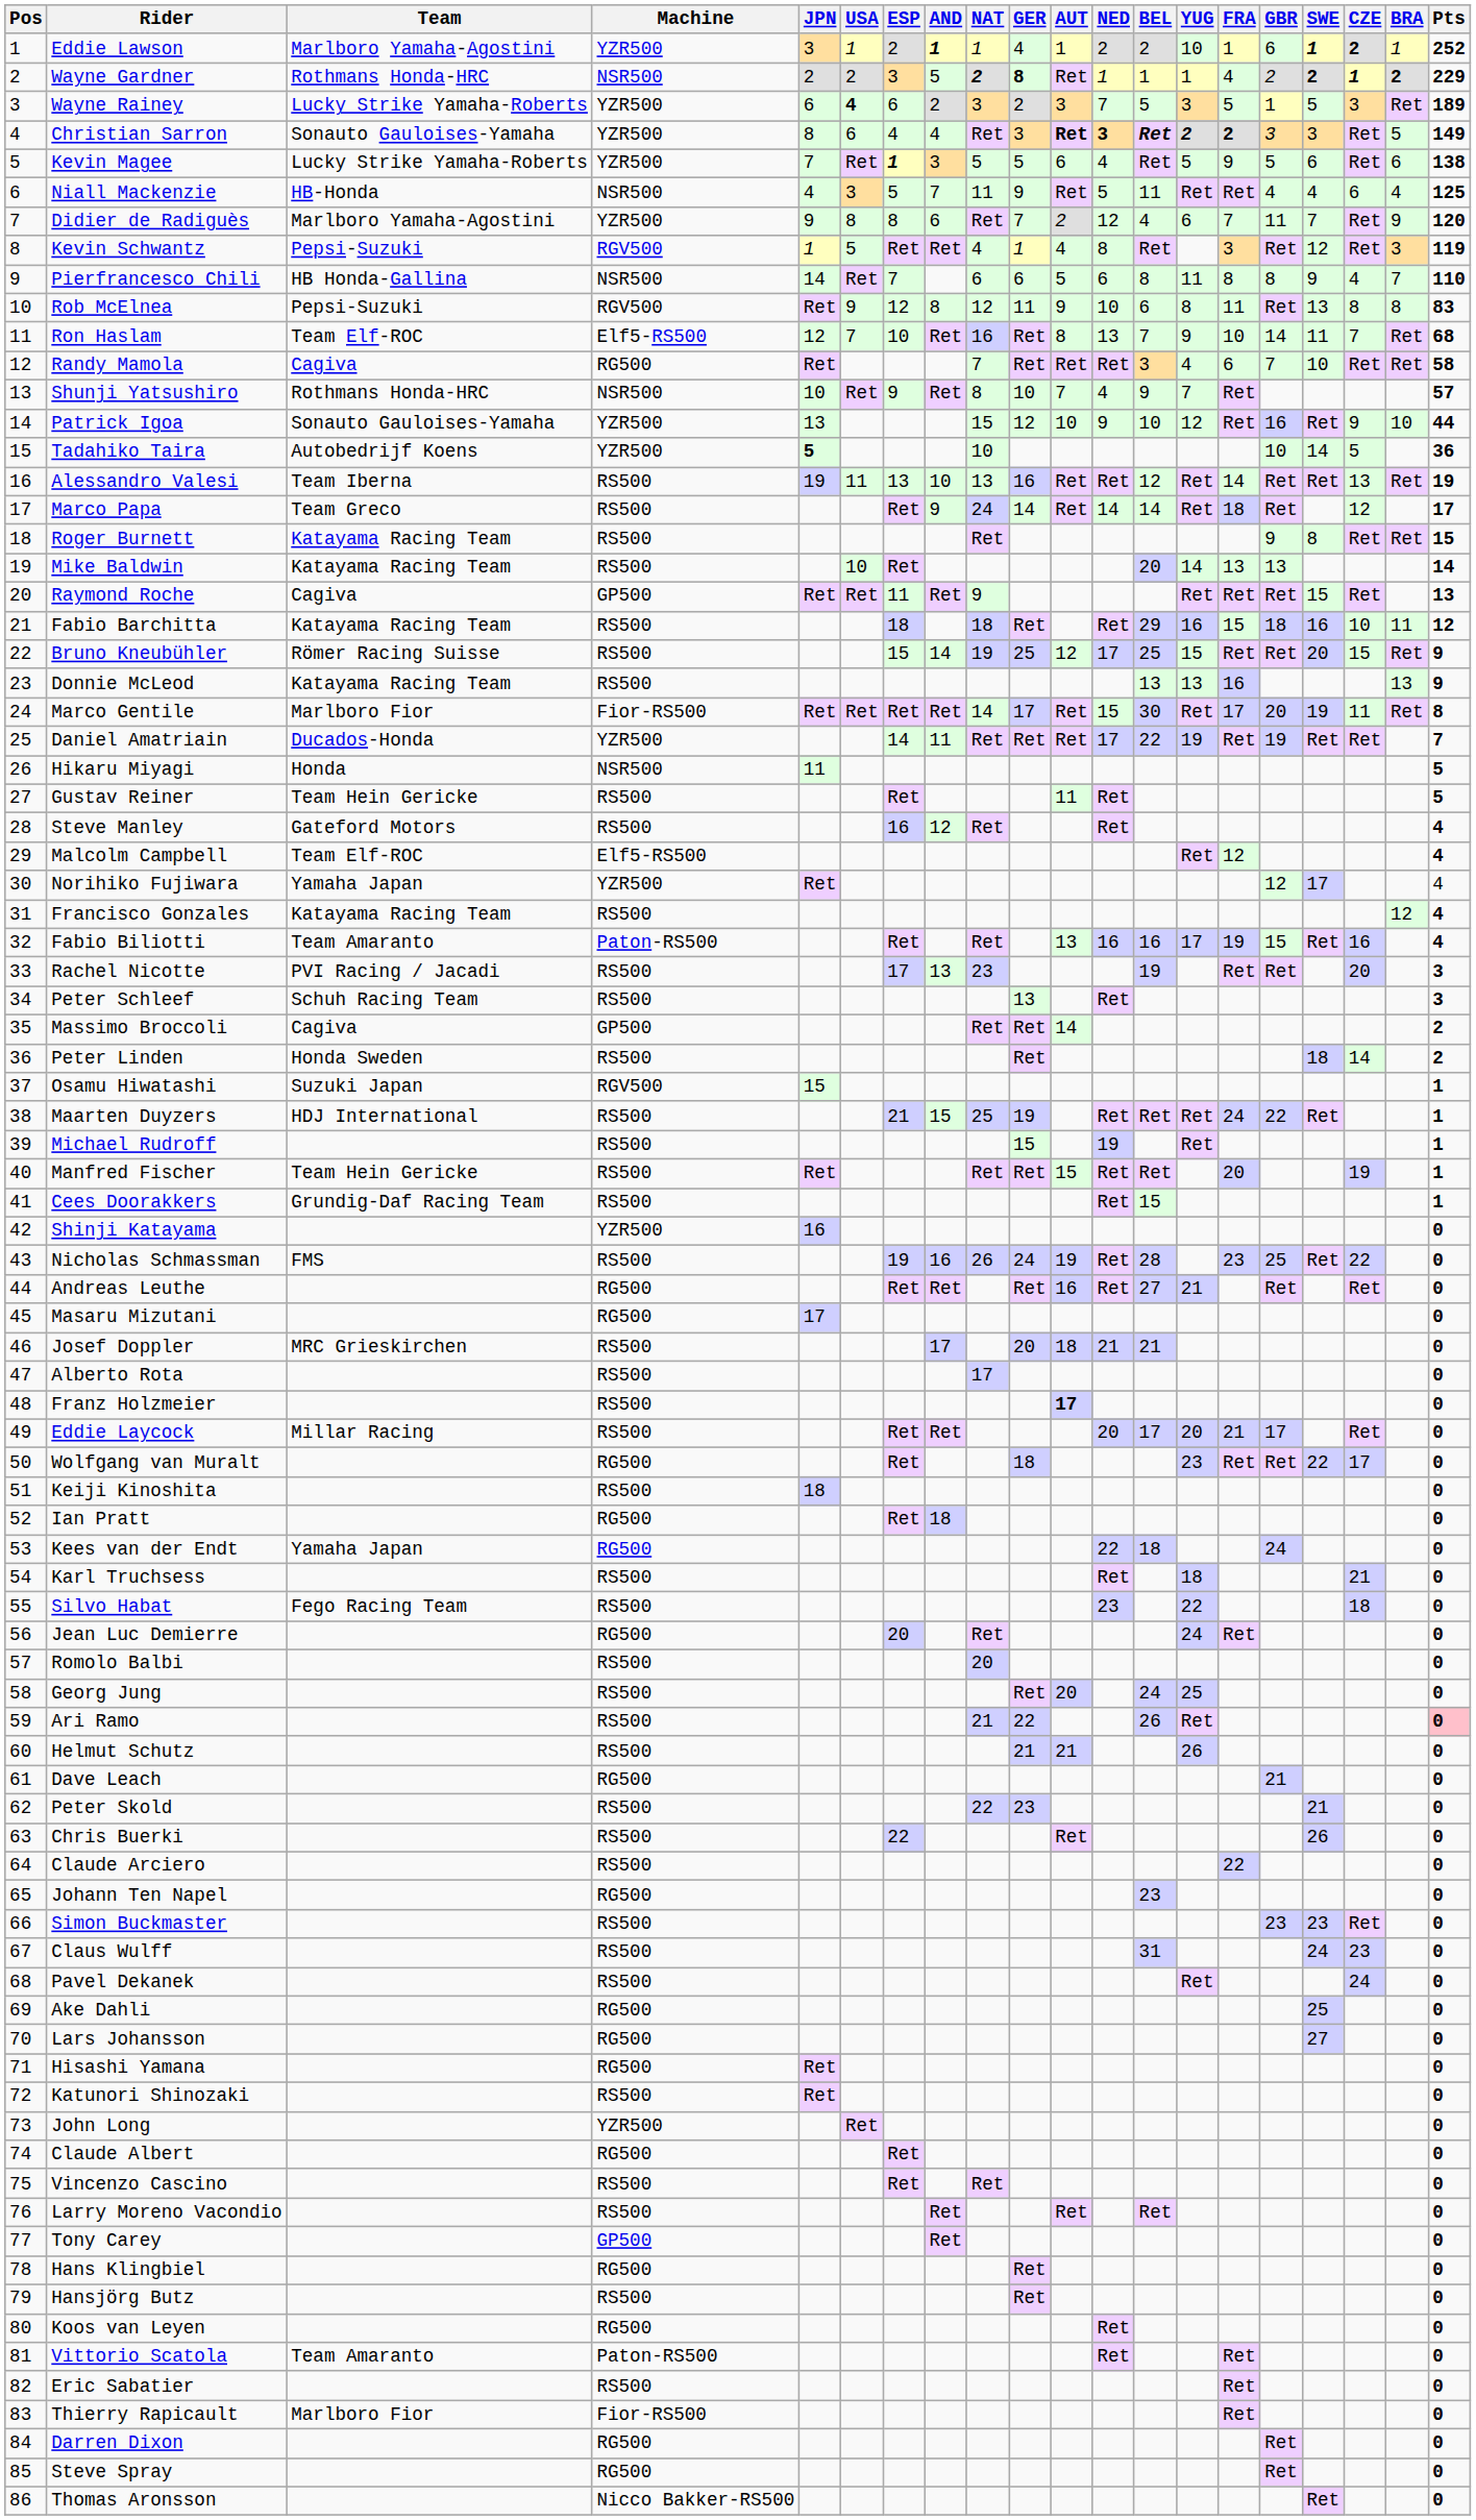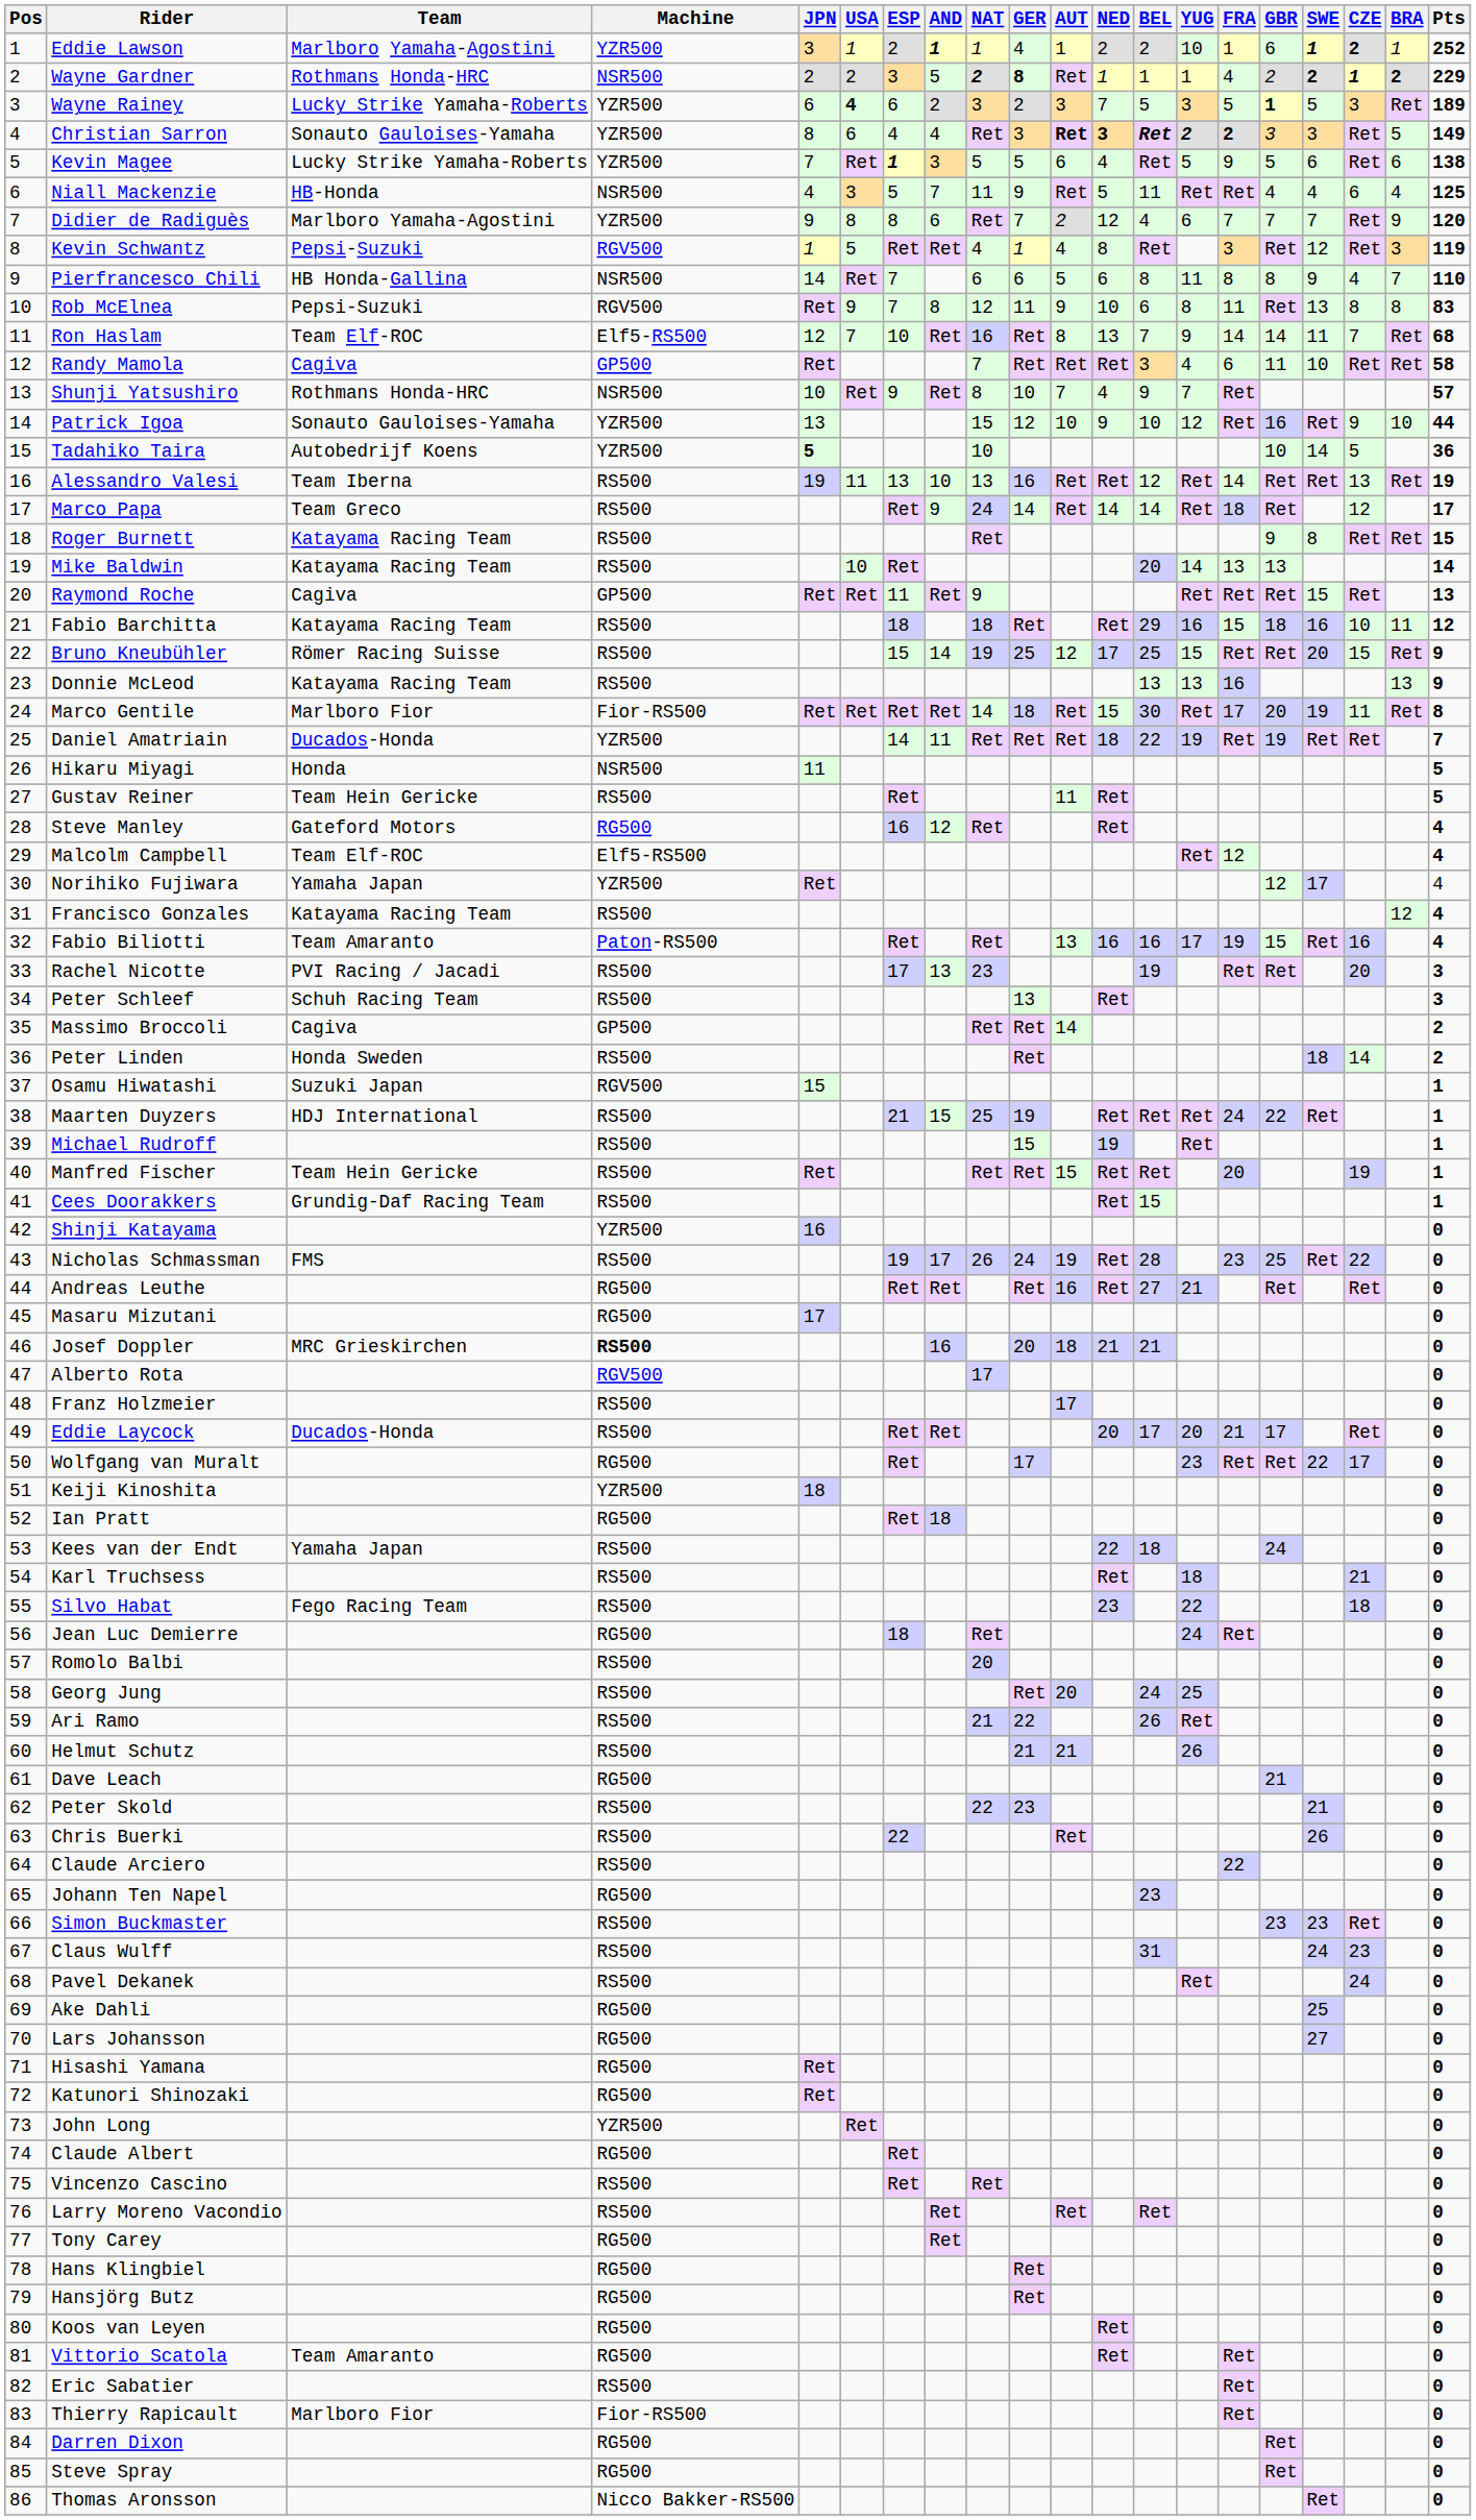Wayne Rainey | GBR: normal -> bold
Didier de Radiguès | GBR: 11 -> 7
Rob McElnea | ESP: 12 -> 7
Ron Haslam | FRA: 10 -> 14
Randy Mamola | Machine: RG500 -> GP500
Randy Mamola | GBR: 7 -> 11
Marco Gentile | GER: 17 -> 18
Daniel Amatriain | NED: 17 -> 18
Steve Manley | Machine: RS500 -> RG500
Nicholas Schmassman | AND: 16 -> 17
Josef Doppler | Machine: normal -> bold
Josef Doppler | AND: 17 -> 16
Alberto Rota | Machine: RS500 -> RGV500
Franz Holzmeier | AUT: bold -> normal
Eddie Laycock | Team: Millar Racing -> Ducados-Honda
Wolfgang van Muralt | GER: 18 -> 17
Keiji Kinoshita | Machine: RS500 -> YZR500
Kees van der Endt | Machine: RG500 -> RS500
Jean Luc Demierre | ESP: 20 -> 18
Ari Ramo | Pts: pink background -> no background
Katunori Shinozaki | Machine: RS500 -> RG500
Tony Carey | Machine: GP500 -> RG500
Hansjörg Butz | Machine: RS500 -> RG500
Vittorio Scatola | Machine: Paton-RS500 -> RG500
